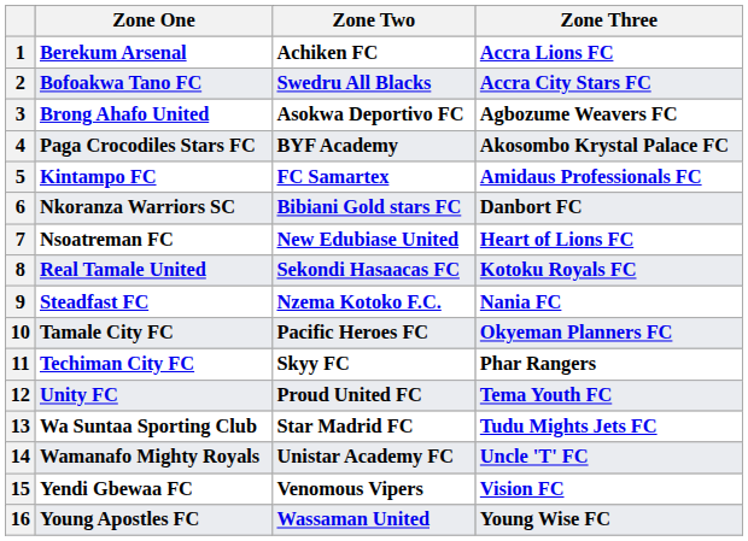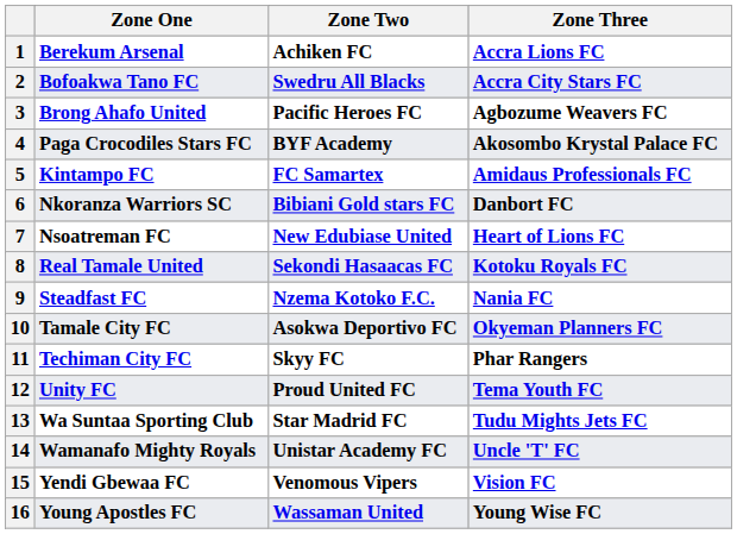3 | Zone Two: Asokwa Deportivo FC -> Pacific Heroes FC
10 | Zone Two: Pacific Heroes FC -> Asokwa Deportivo FC
